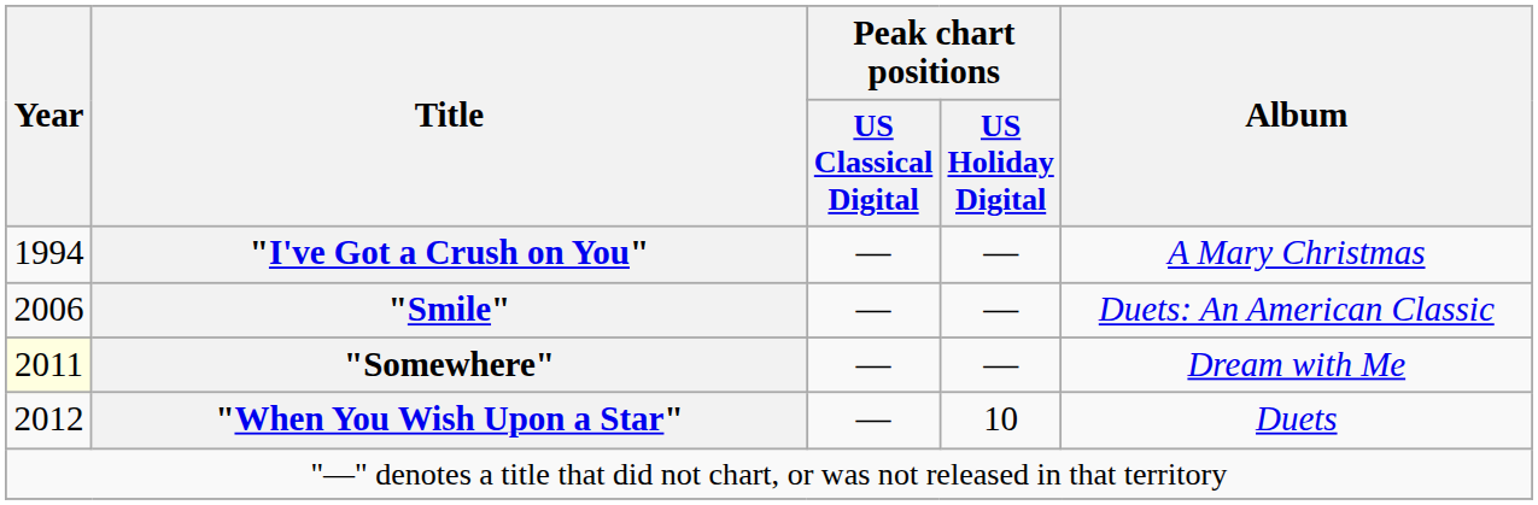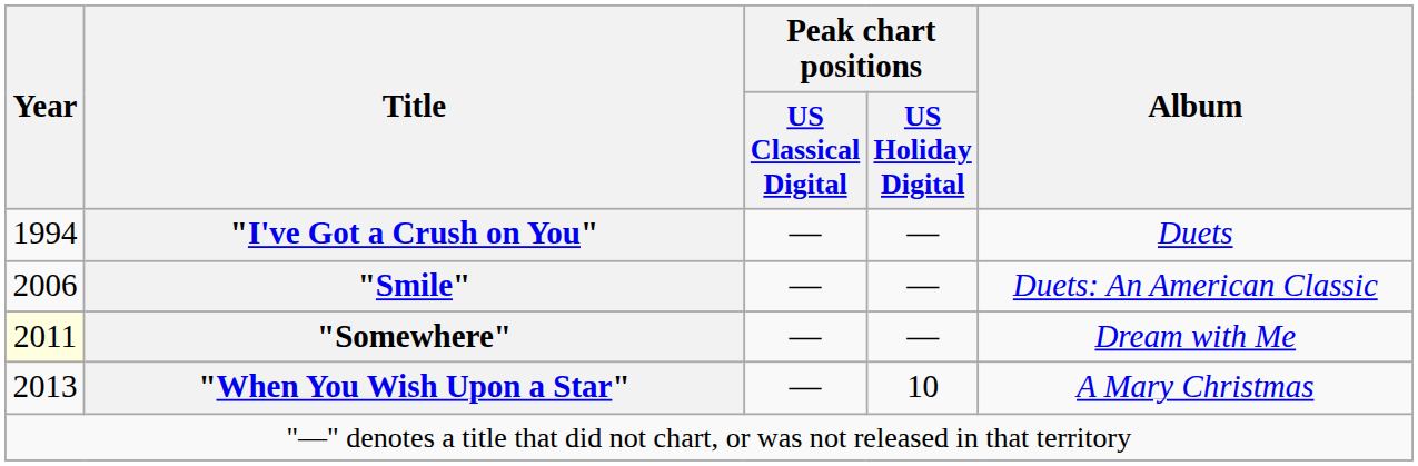"I've Got a Crush on You" | Album: A Mary Christmas -> Duets
"When You Wish Upon a Star" | Year: 2012 -> 2013
"When You Wish Upon a Star" | Album: Duets -> A Mary Christmas
